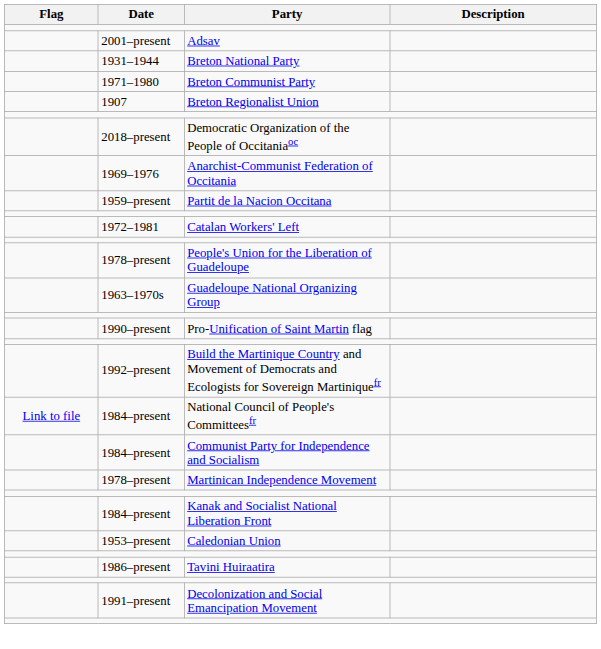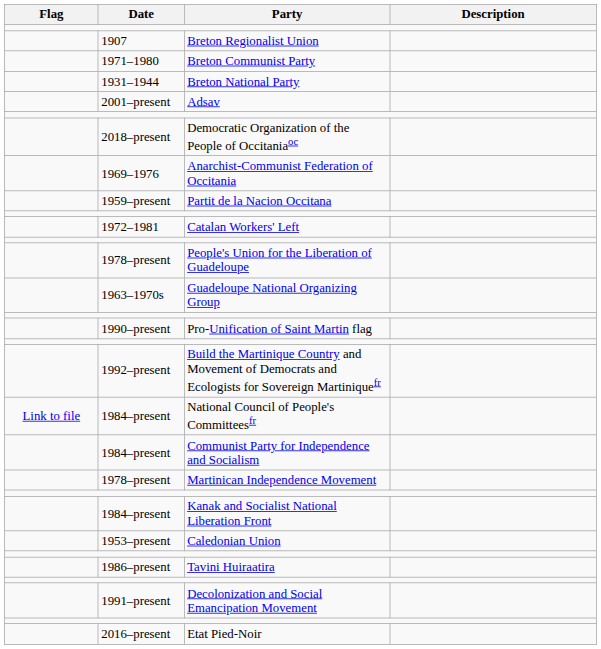rows swapped: Adsav <-> Breton Regionalist Union
rows swapped: Breton Communist Party <-> Breton National Party
+ row: 2016–present | Etat Pied-Noir
